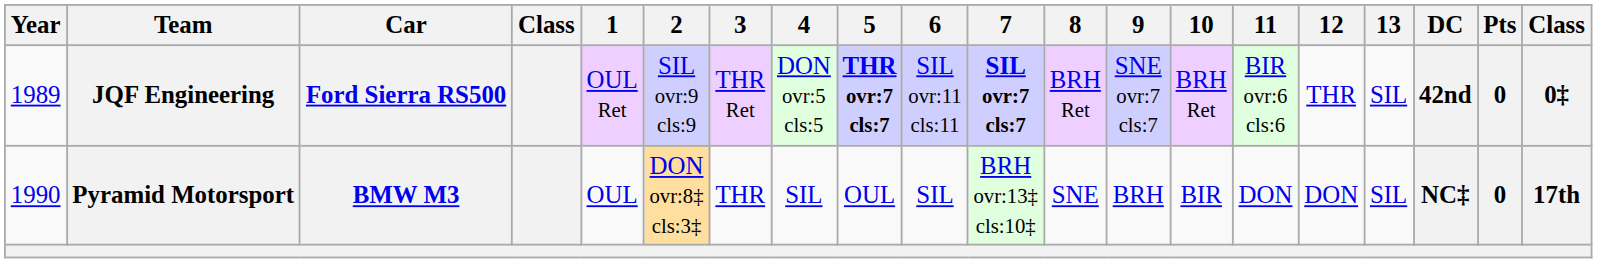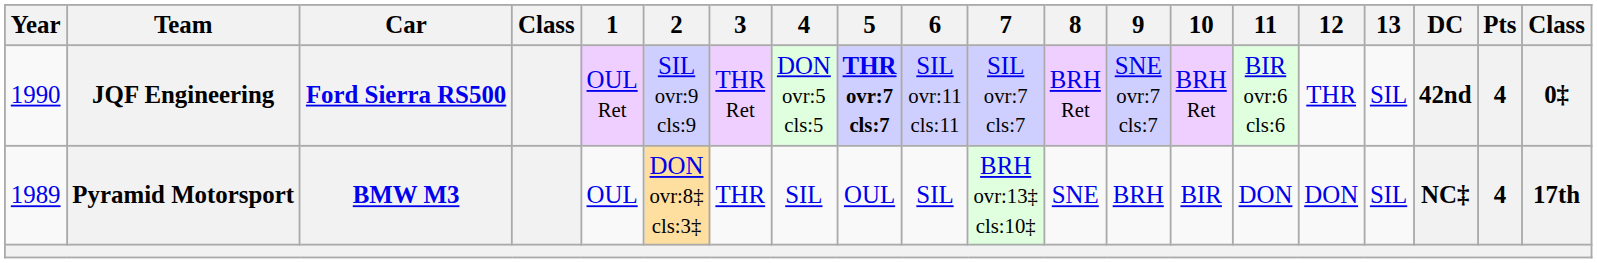JQF Engineering | Year: 1989 -> 1990
JQF Engineering | 7: bold -> normal
JQF Engineering | Pts: 0 -> 4
Pyramid Motorsport | Year: 1990 -> 1989
Pyramid Motorsport | Pts: 0 -> 4
